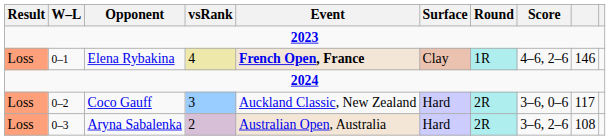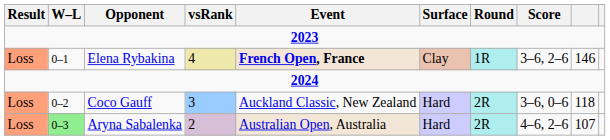Elena Rybakina | Score: 4–6, 2–6 -> 3–6, 2–6
Coco Gauff | column 9: 117 -> 118
Aryna Sabalenka | W–L: no background -> lightgreen background
Aryna Sabalenka | Score: 3–6, 2–6 -> 4–6, 2–6
Aryna Sabalenka | column 9: 108 -> 107
